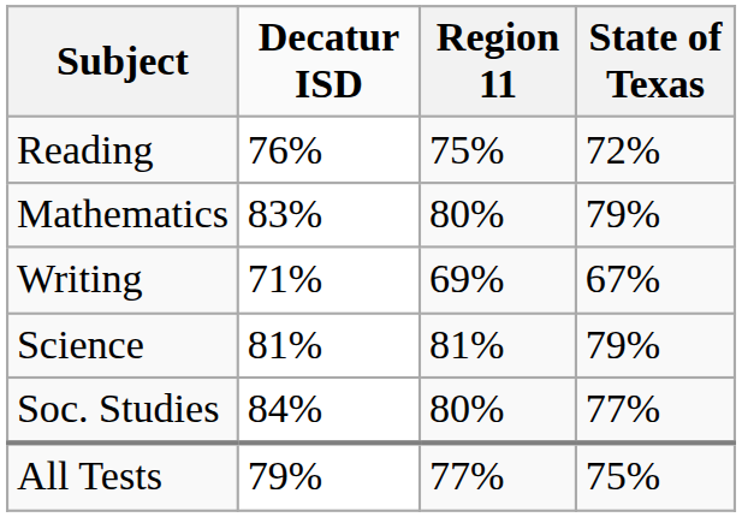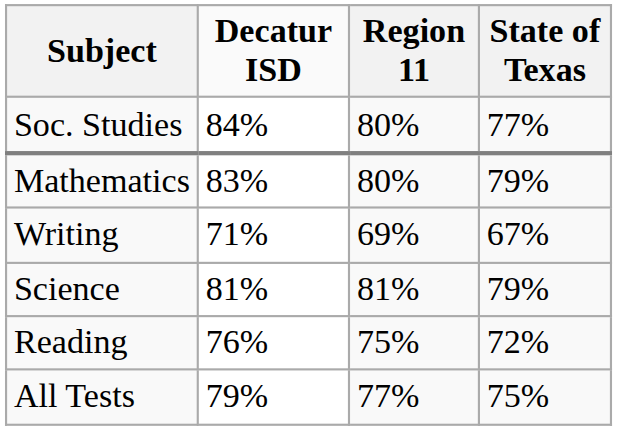rows swapped: Reading <-> Soc. Studies
